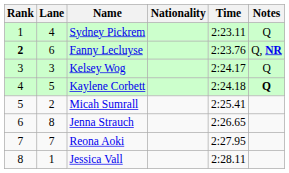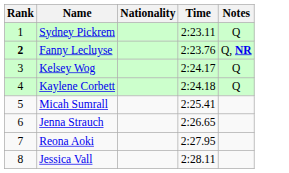- column: Lane | 4 | 6 | 3 | 5 | 2 | 8 | 7 | 1
Kaylene Corbett | Notes: bold -> normal
